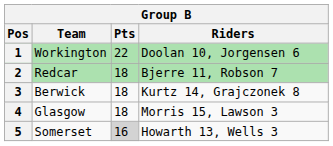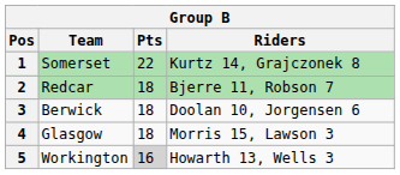1 | Team: Workington -> Somerset
1 | Riders: Doolan 10, Jorgensen 6 -> Kurtz 14, Grajczonek 8
3 | Riders: Kurtz 14, Grajczonek 8 -> Doolan 10, Jorgensen 6
5 | Team: Somerset -> Workington
